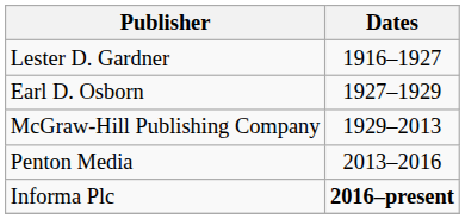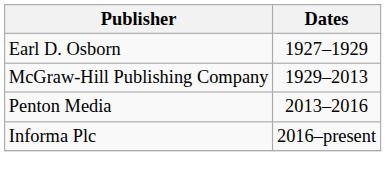- row: Lester D. Gardner | 1916–1927
Informa Plc | Dates: bold -> normal
